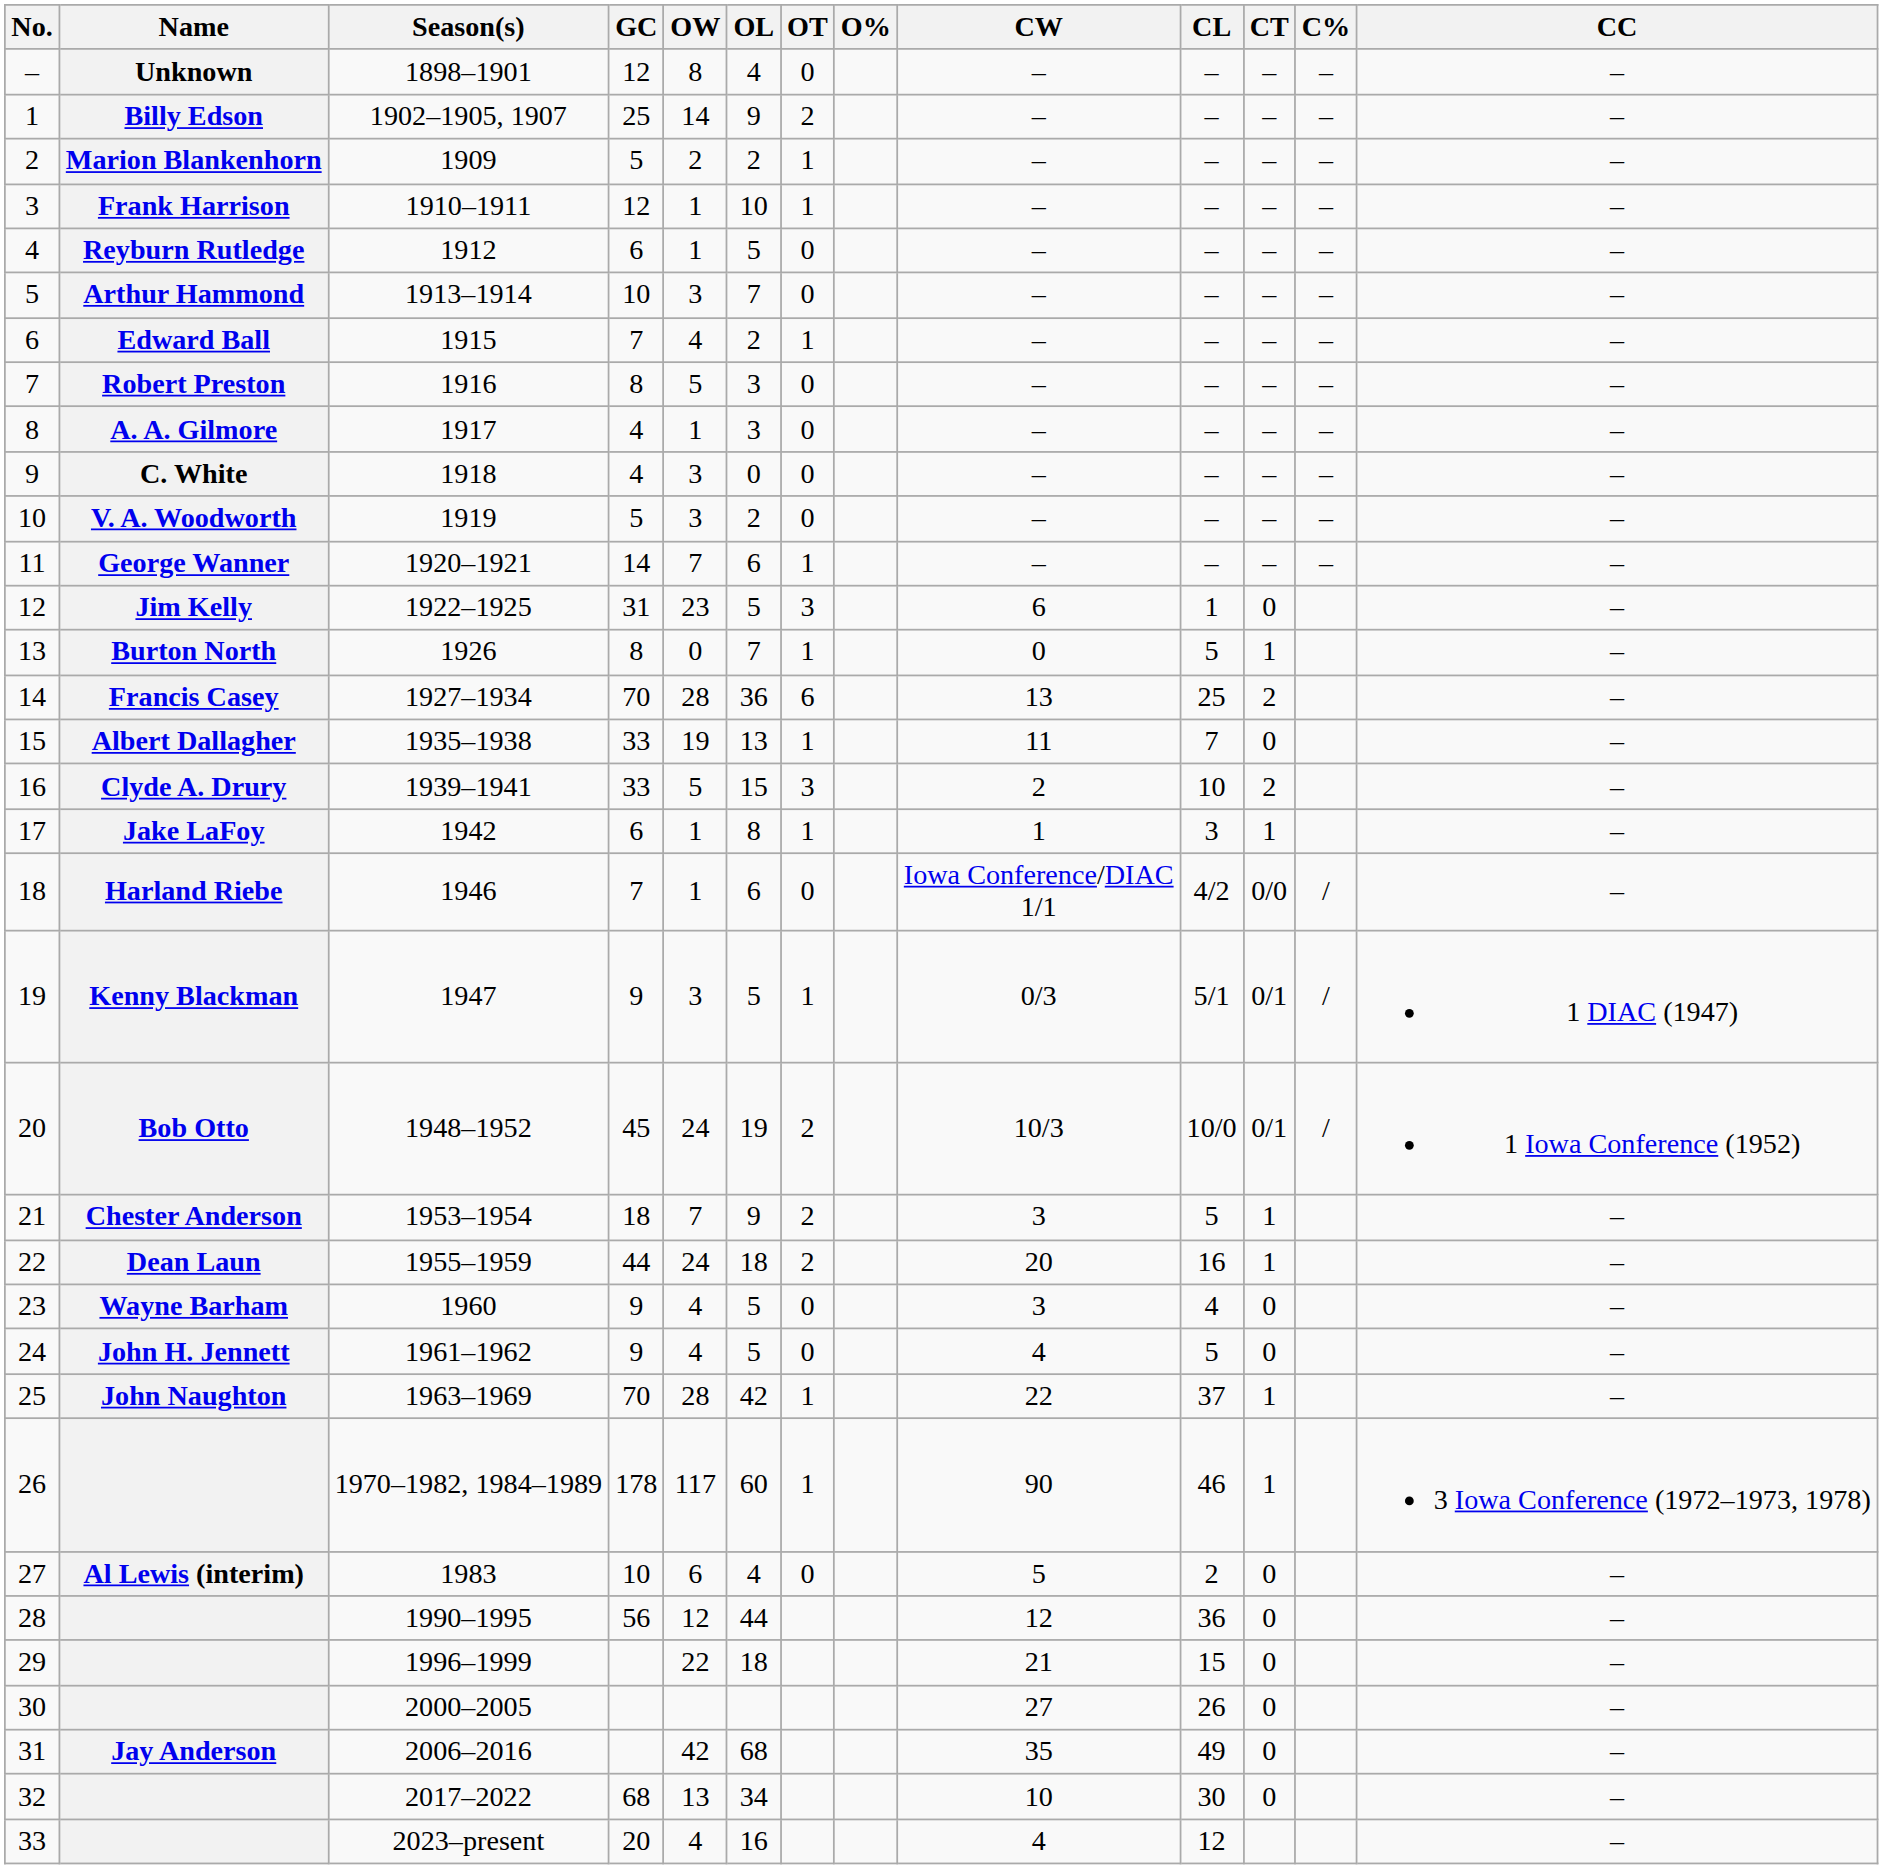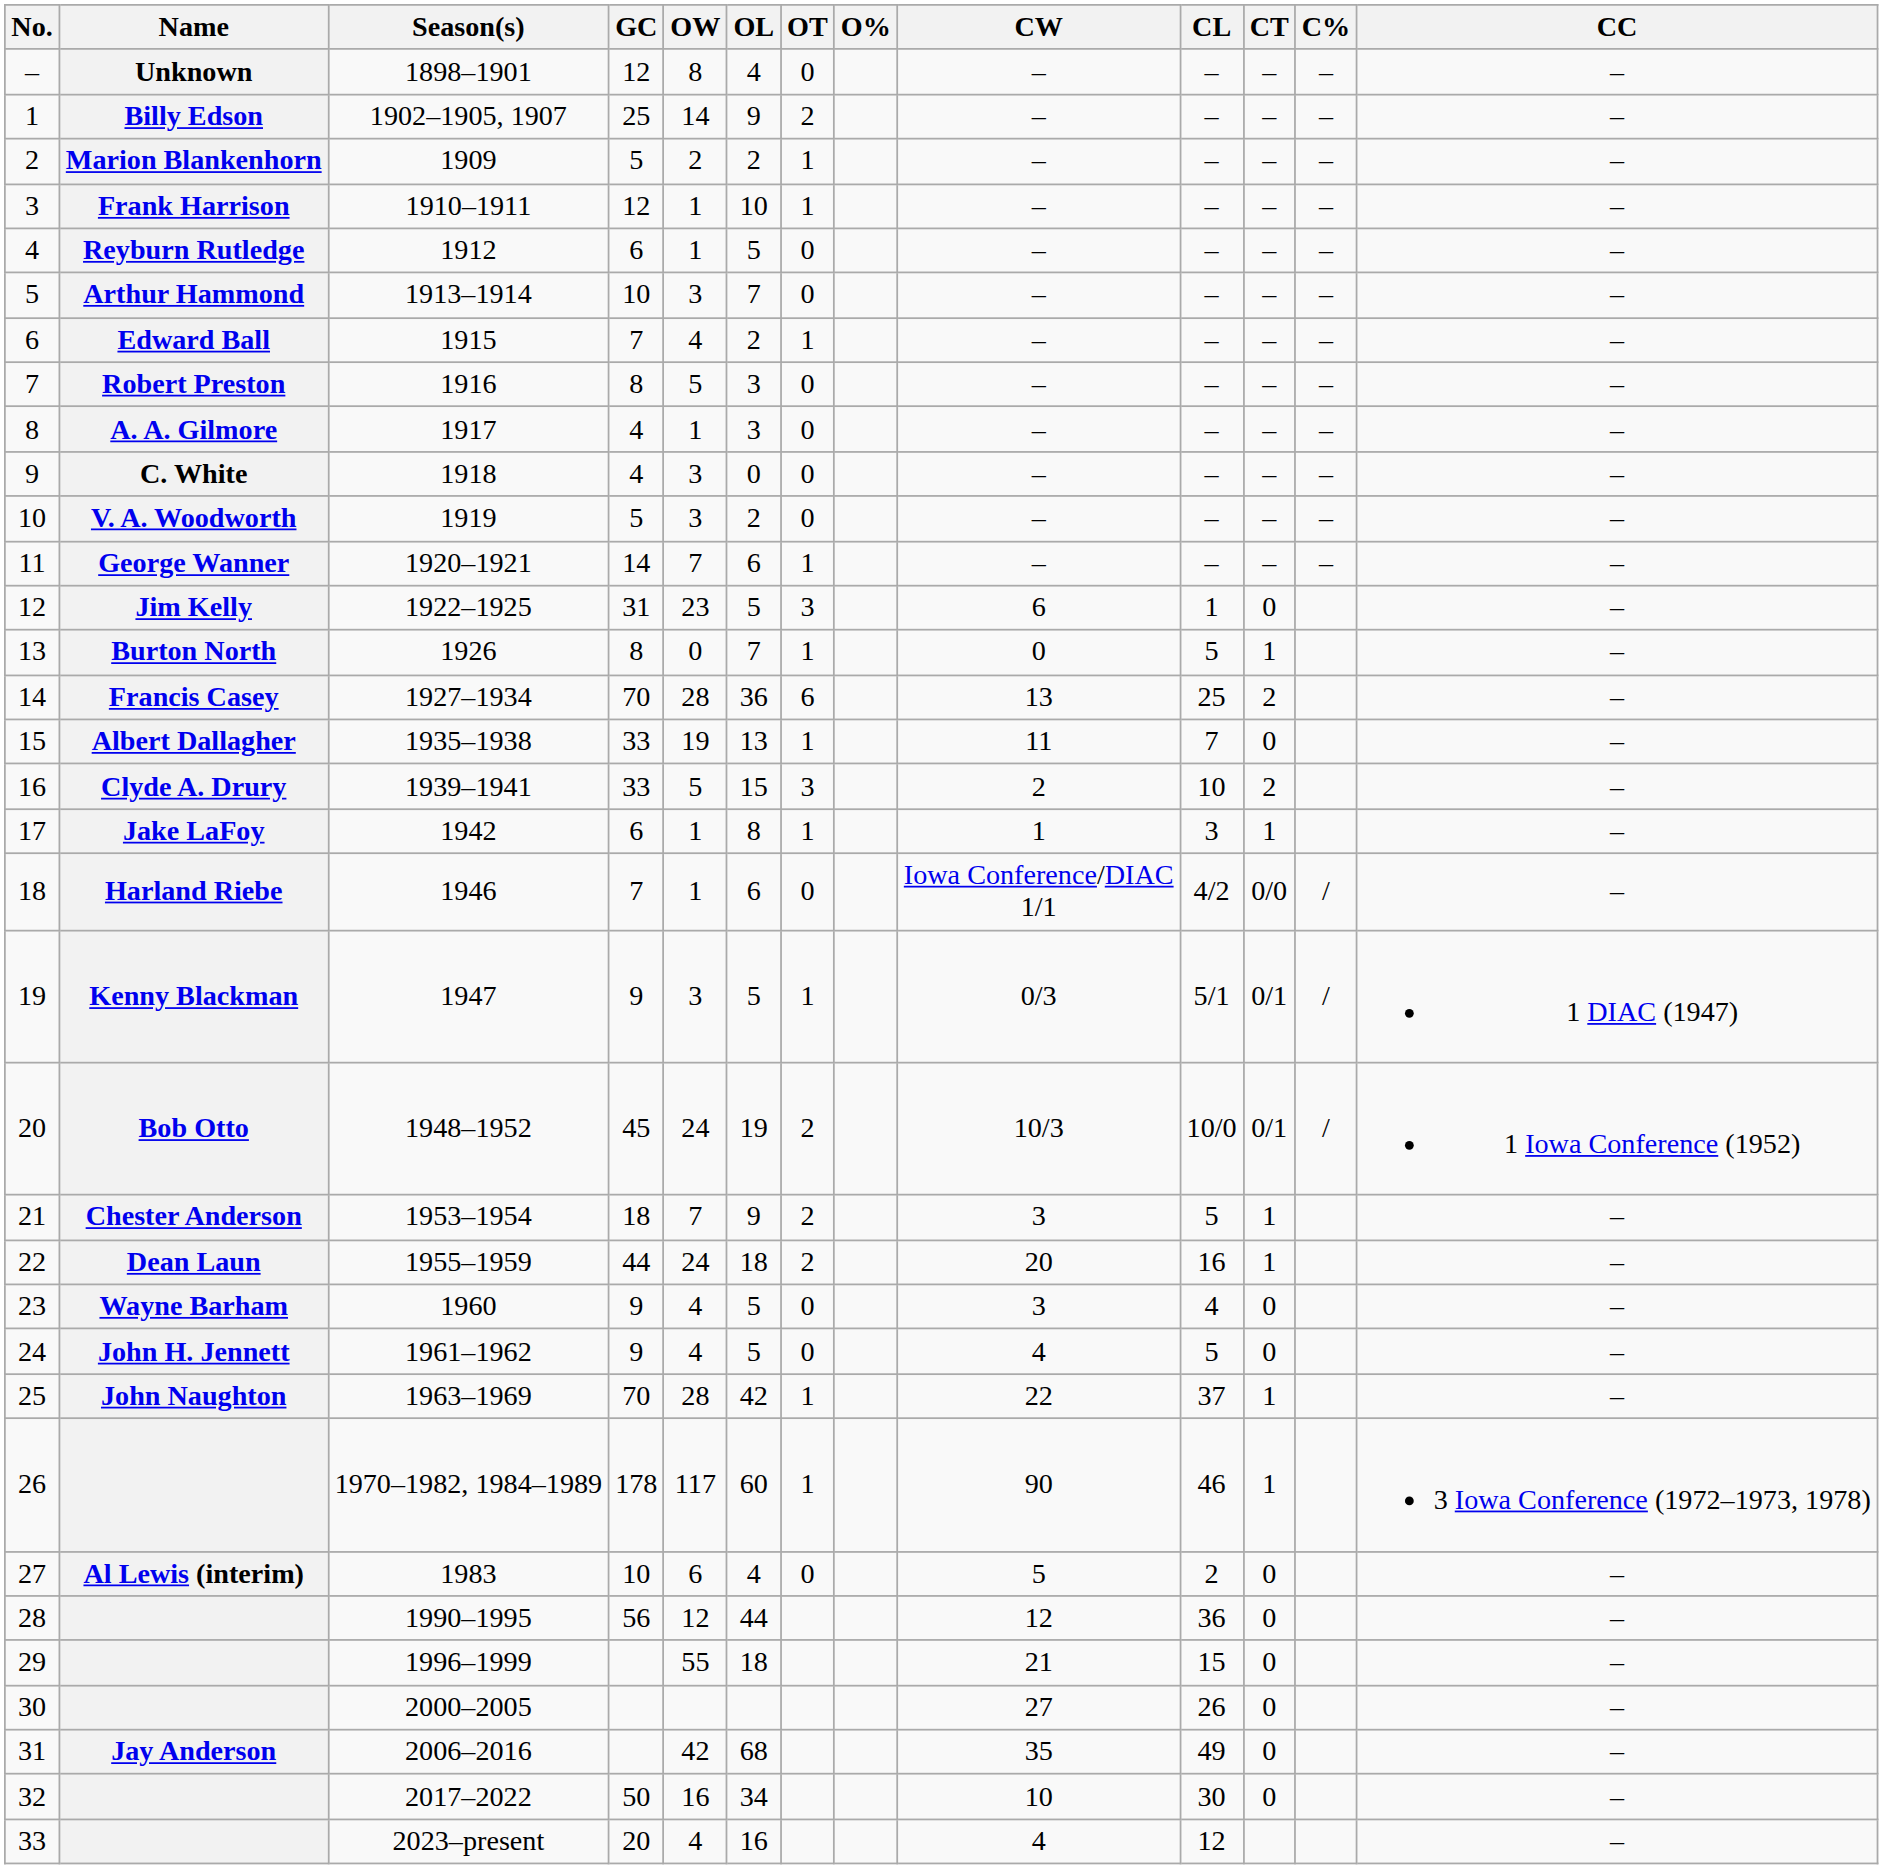29 | OW: 22 -> 55
32 | GC: 68 -> 50
32 | OW: 13 -> 16
